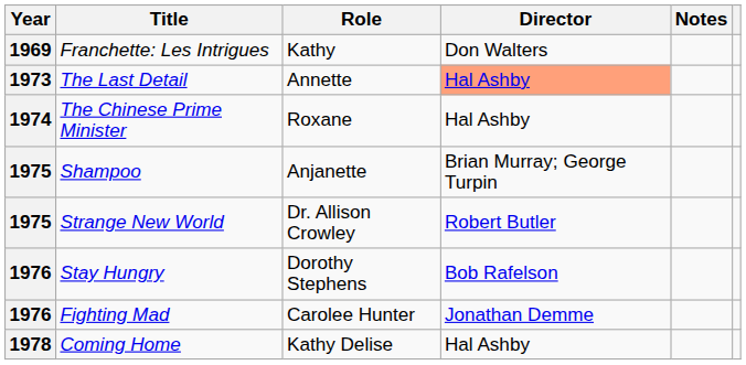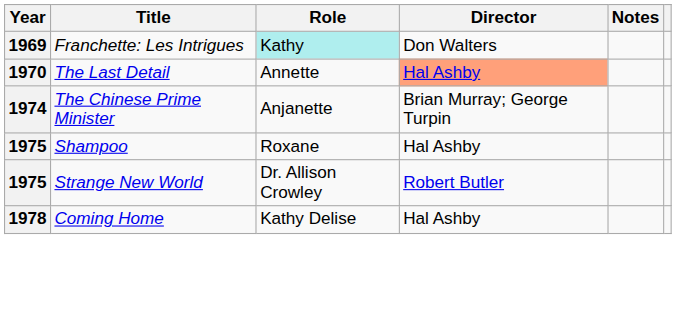Franchette: Les Intrigues | Role: no background -> paleturquoise background
The Last Detail | Year: 1973 -> 1970
The Chinese Prime Minister | Role: Roxane -> Anjanette
The Chinese Prime Minister | Director: Hal Ashby -> Brian Murray; George Turpin
Shampoo | Role: Anjanette -> Roxane
Shampoo | Director: Brian Murray; George Turpin -> Hal Ashby
- row: 1976 | Stay Hungry | Dorothy Stephens | Bob Rafelson
- row: 1976 | Fighting Mad | Carolee Hunter | Jonathan Demme
